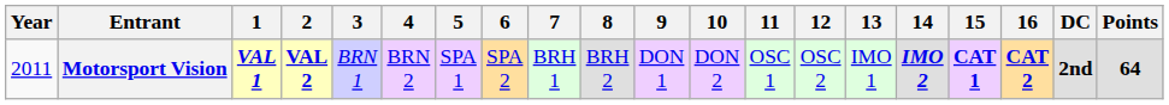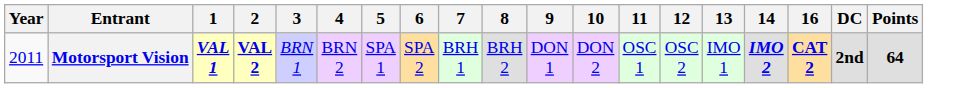- column: 15 | CAT 1
